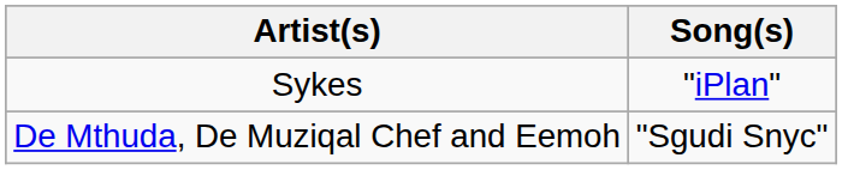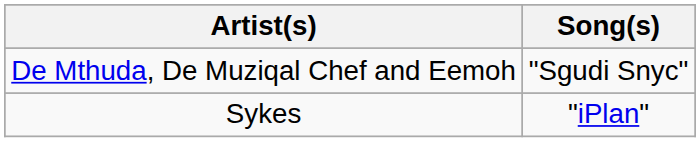rows swapped: Sykes <-> De Mthuda, De Muziqal Chef and Eemoh
